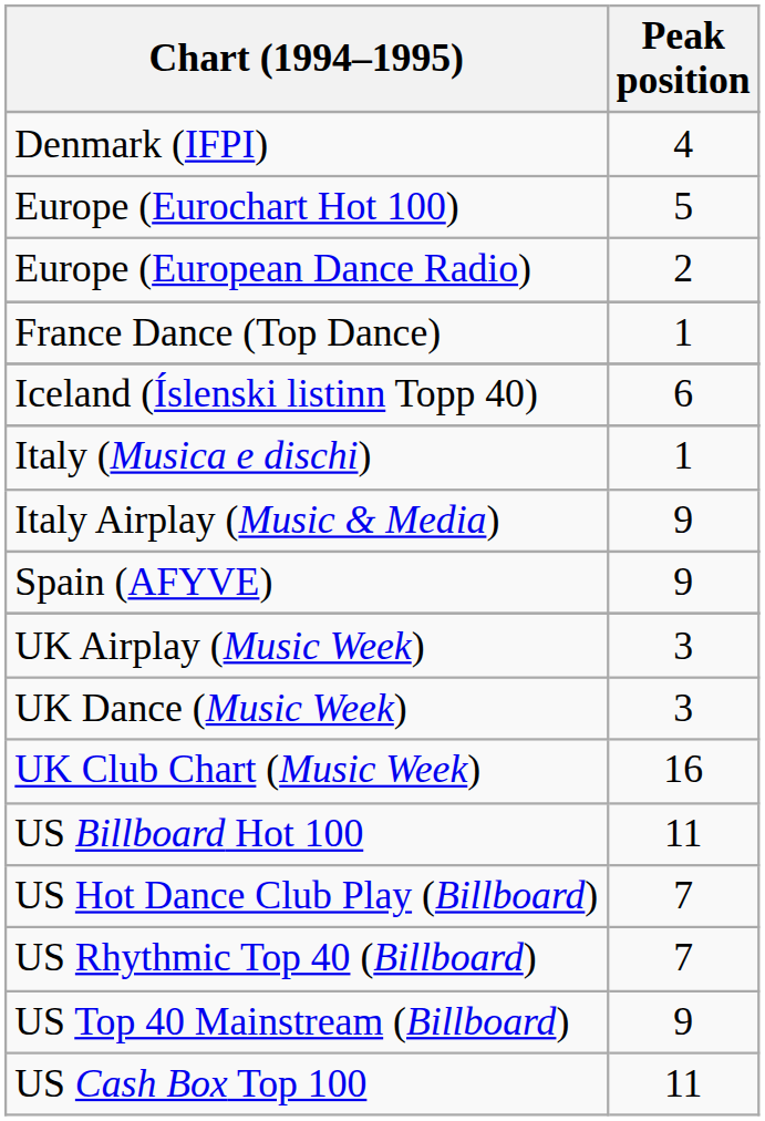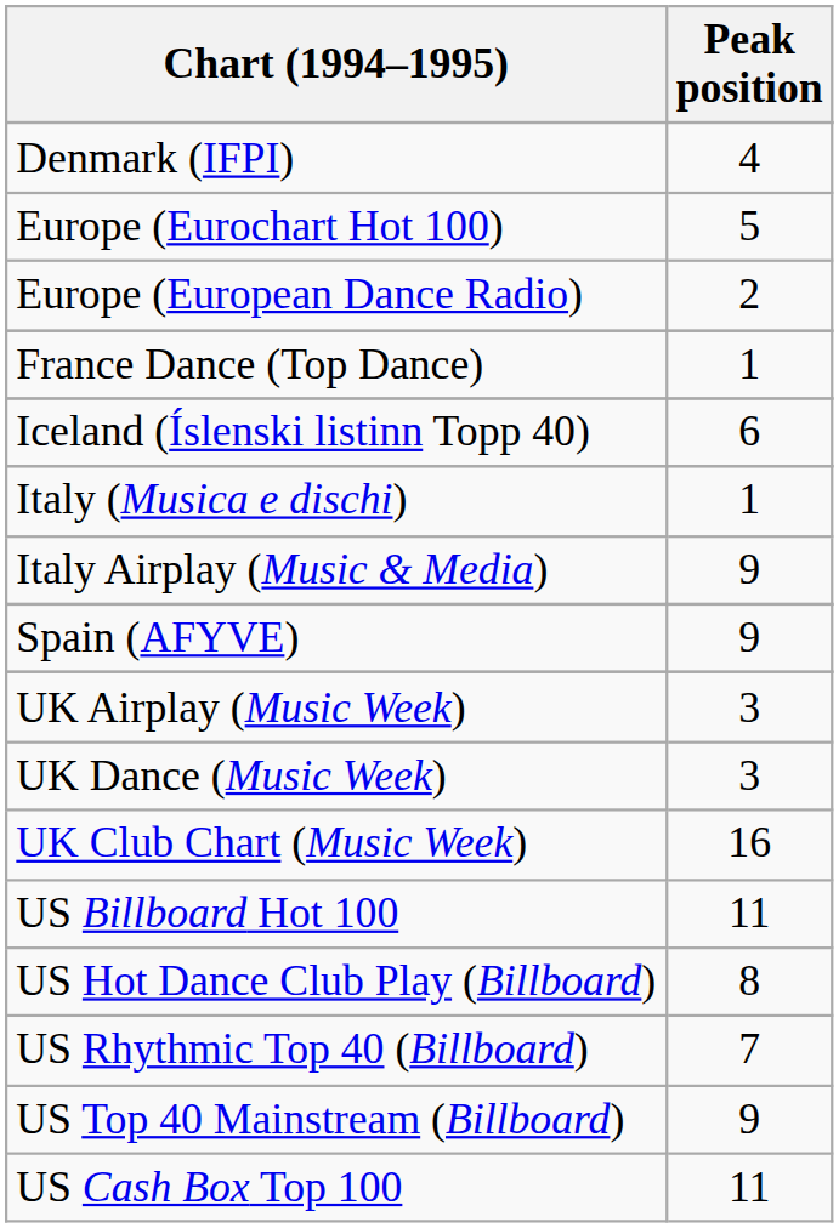US Hot Dance Club Play (Billboard) | Peak position: 7 -> 8
